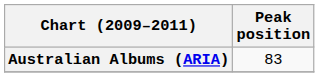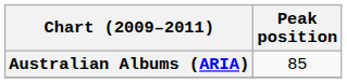Australian Albums (ARIA) | Peak position: 83 -> 85
